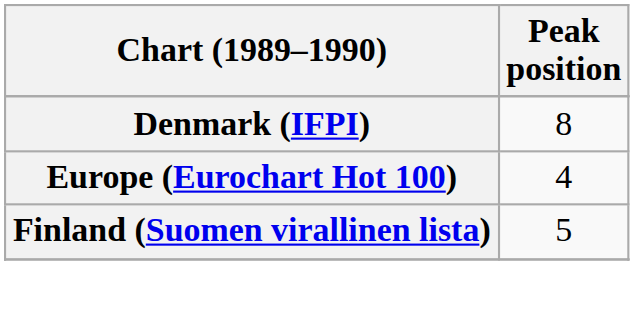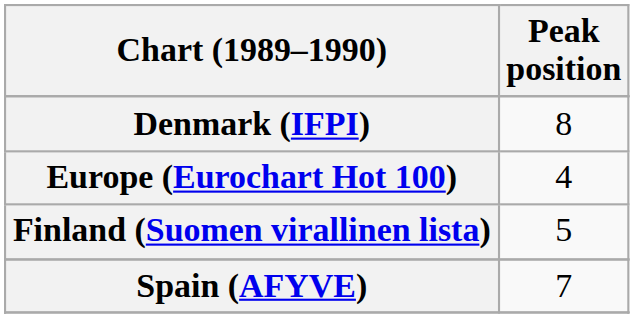+ row: Spain (AFYVE) | 7
